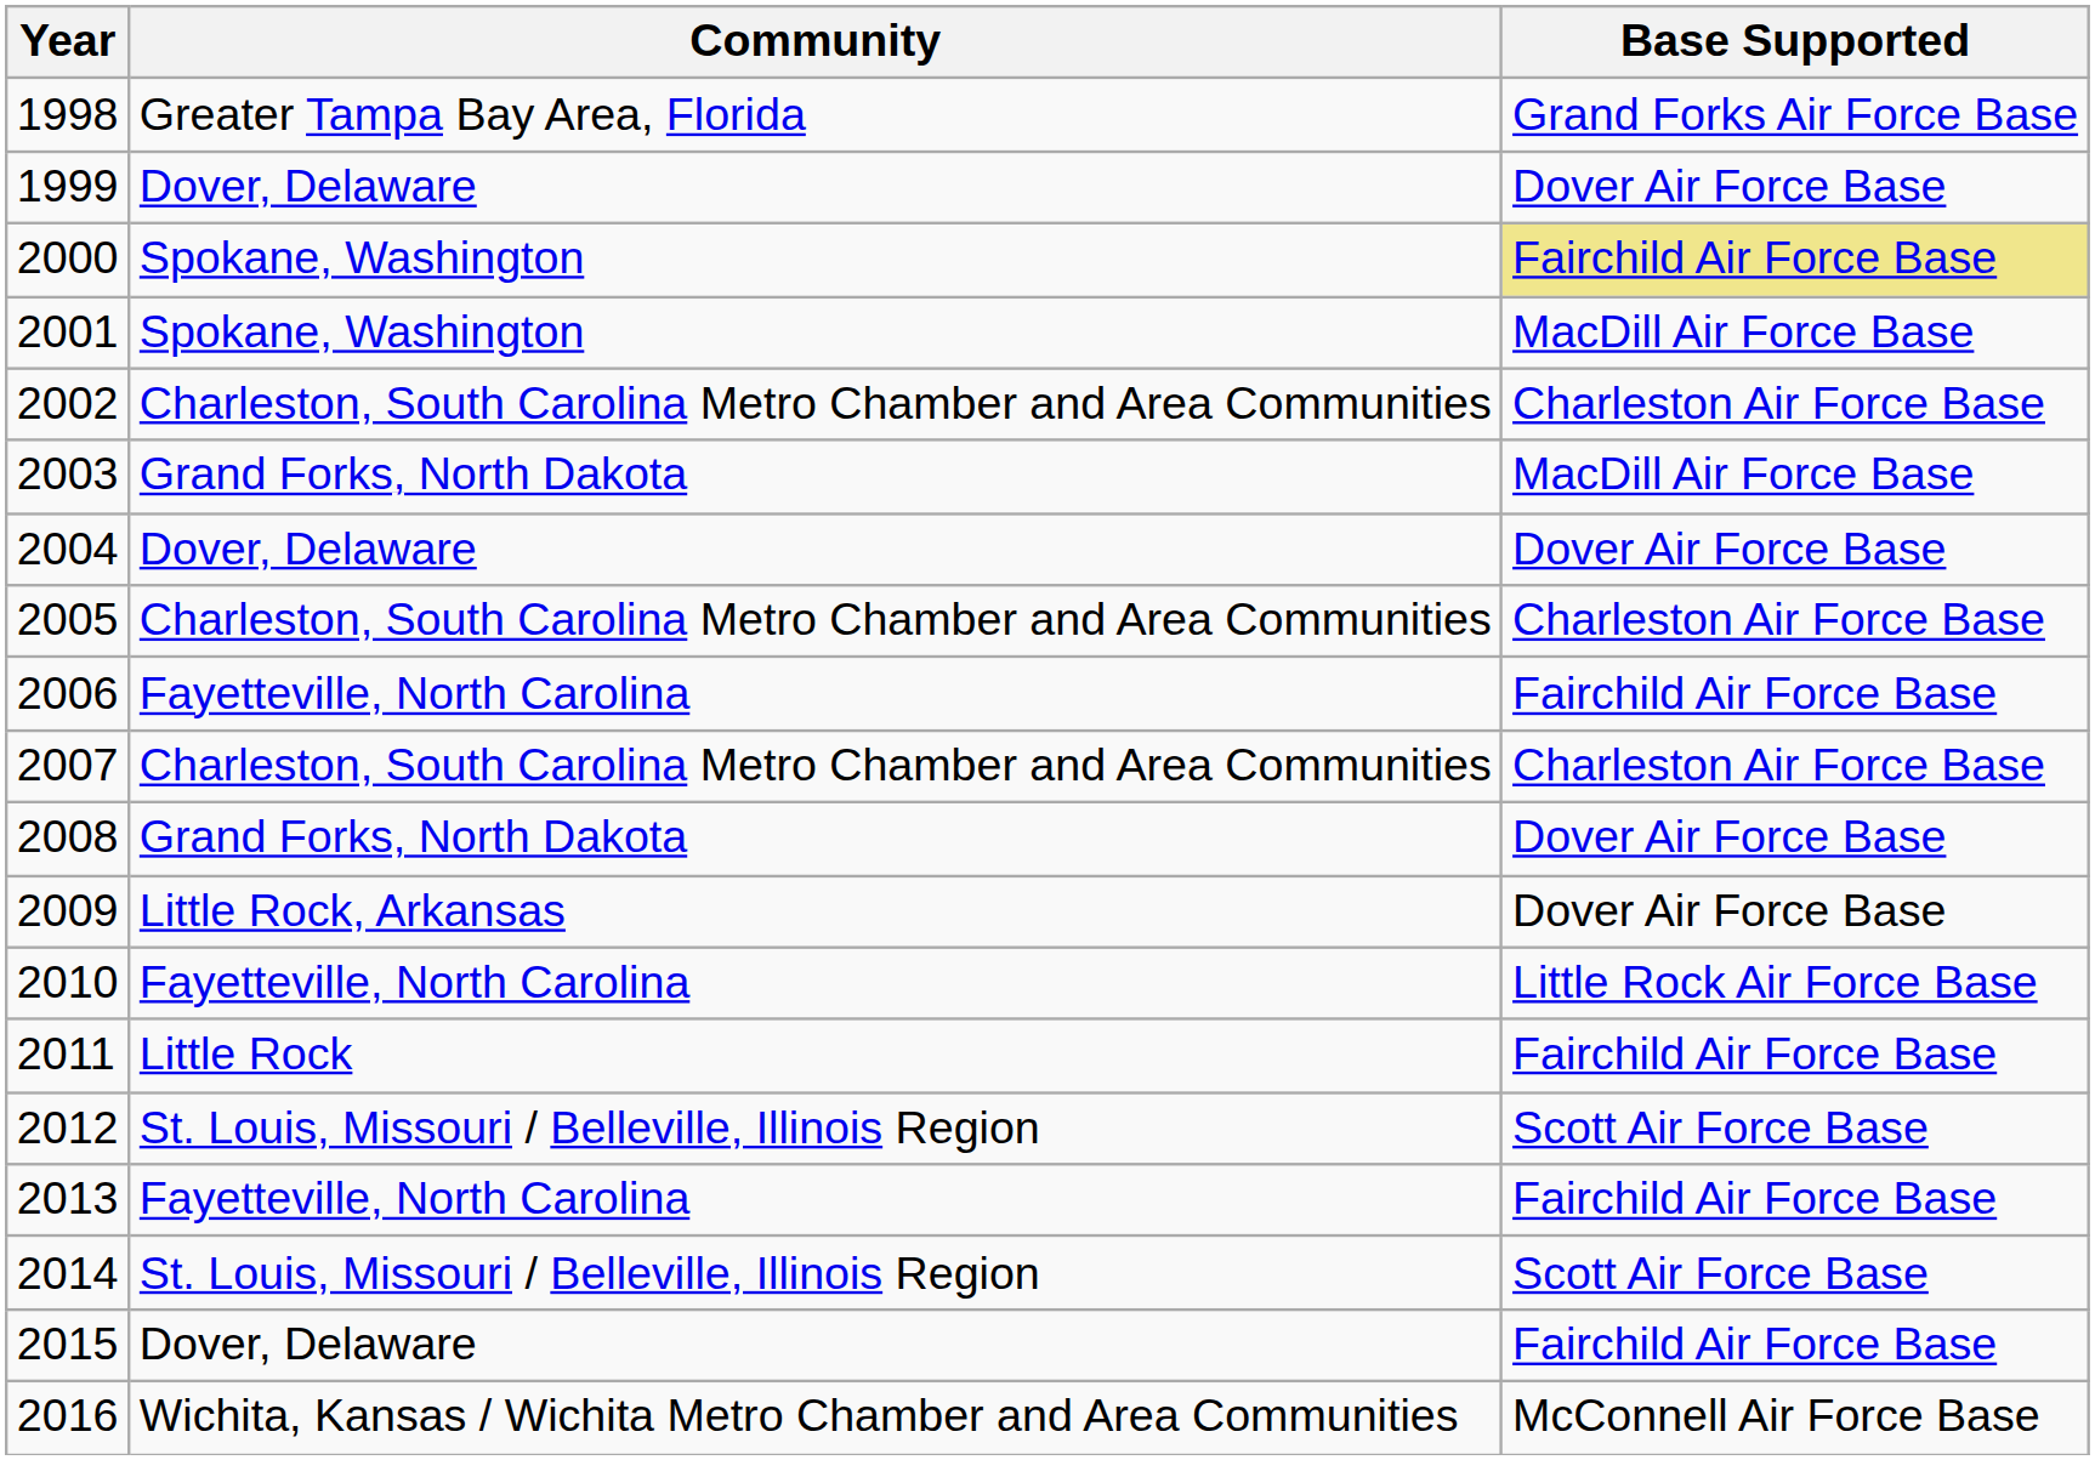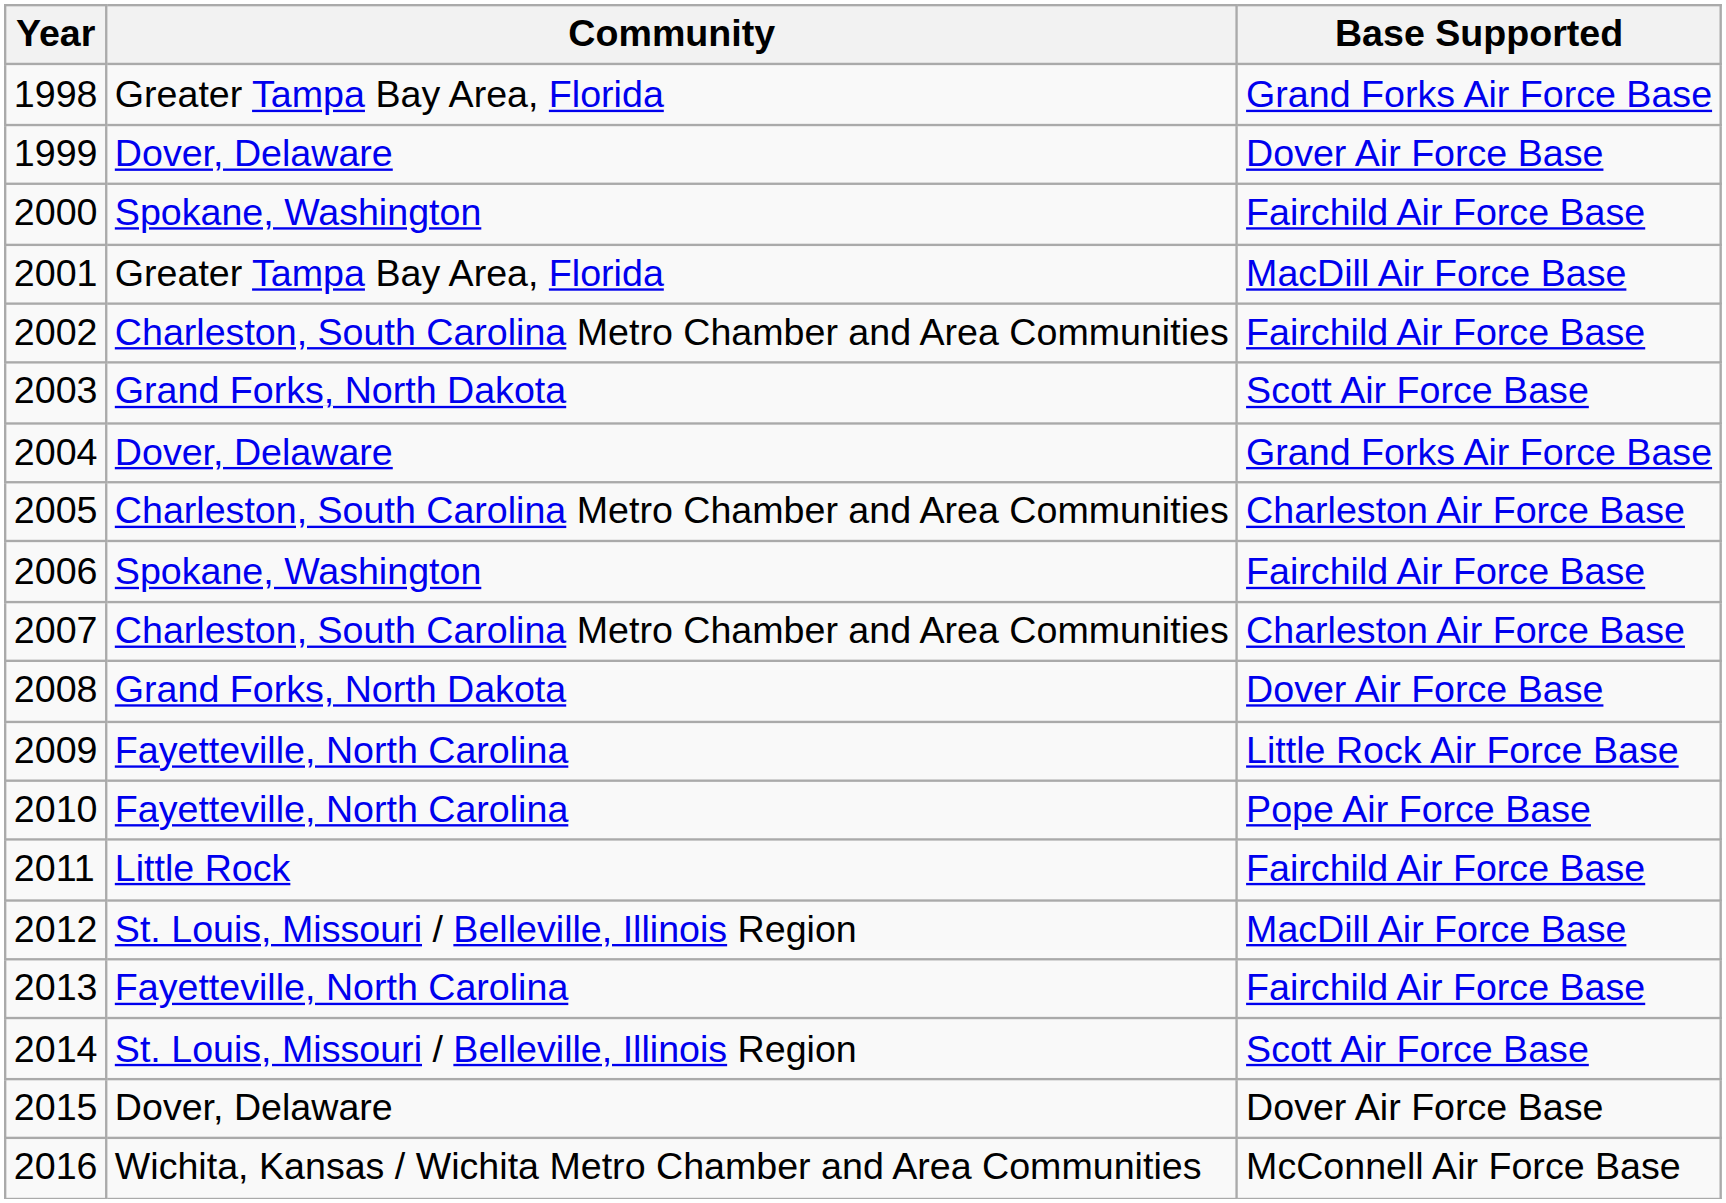2000 | Base Supported: khaki background -> no background
2001 | Community: Spokane, Washington -> Greater Tampa Bay Area, Florida
2002 | Base Supported: Charleston Air Force Base -> Fairchild Air Force Base
2003 | Base Supported: MacDill Air Force Base -> Scott Air Force Base
2004 | Base Supported: Dover Air Force Base -> Grand Forks Air Force Base
2006 | Community: Fayetteville, North Carolina -> Spokane, Washington
2009 | Community: Little Rock, Arkansas -> Fayetteville, North Carolina
2009 | Base Supported: Dover Air Force Base -> Little Rock Air Force Base
2010 | Base Supported: Little Rock Air Force Base -> Pope Air Force Base
2012 | Base Supported: Scott Air Force Base -> MacDill Air Force Base
2015 | Base Supported: Fairchild Air Force Base -> Dover Air Force Base
